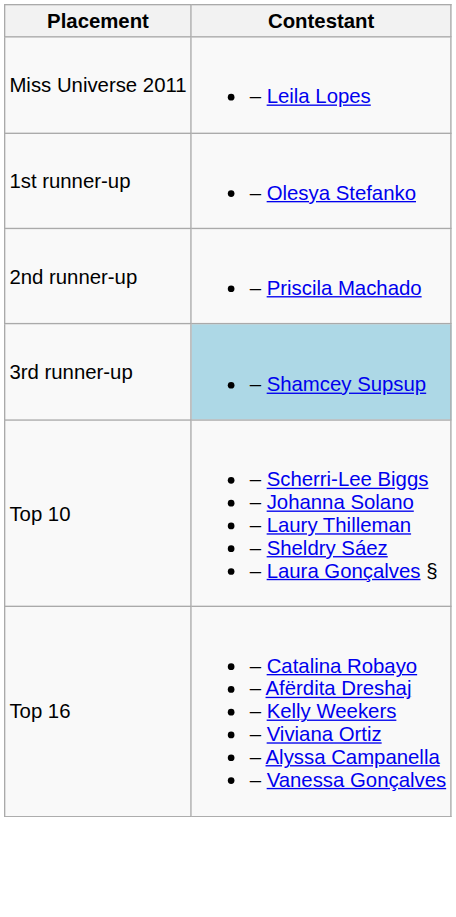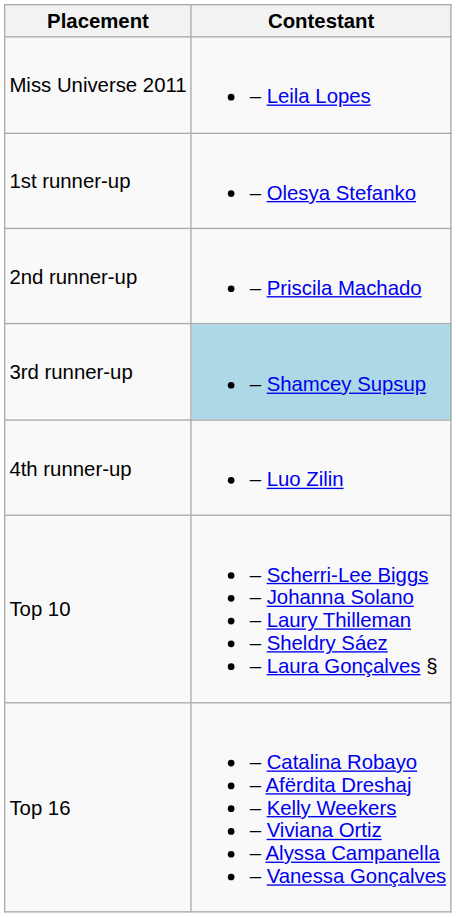+ row: 4th runner-up | – Luo Zilin
